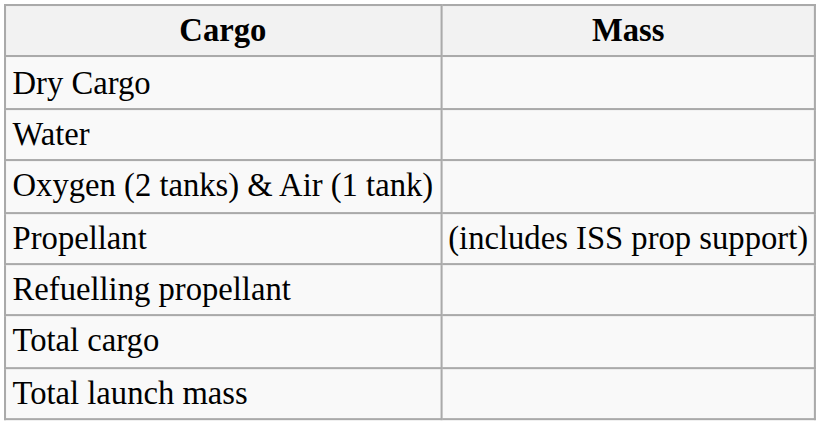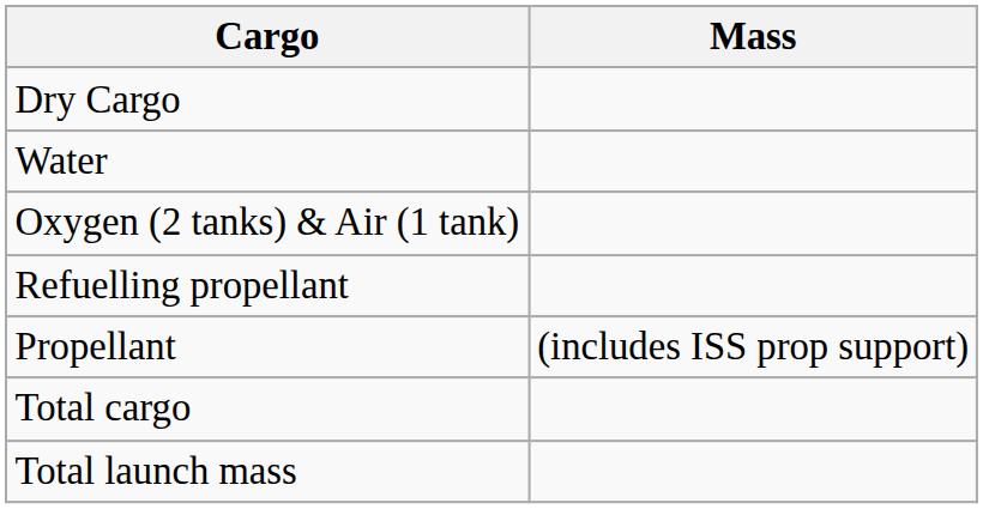rows swapped: Propellant <-> Refuelling propellant
